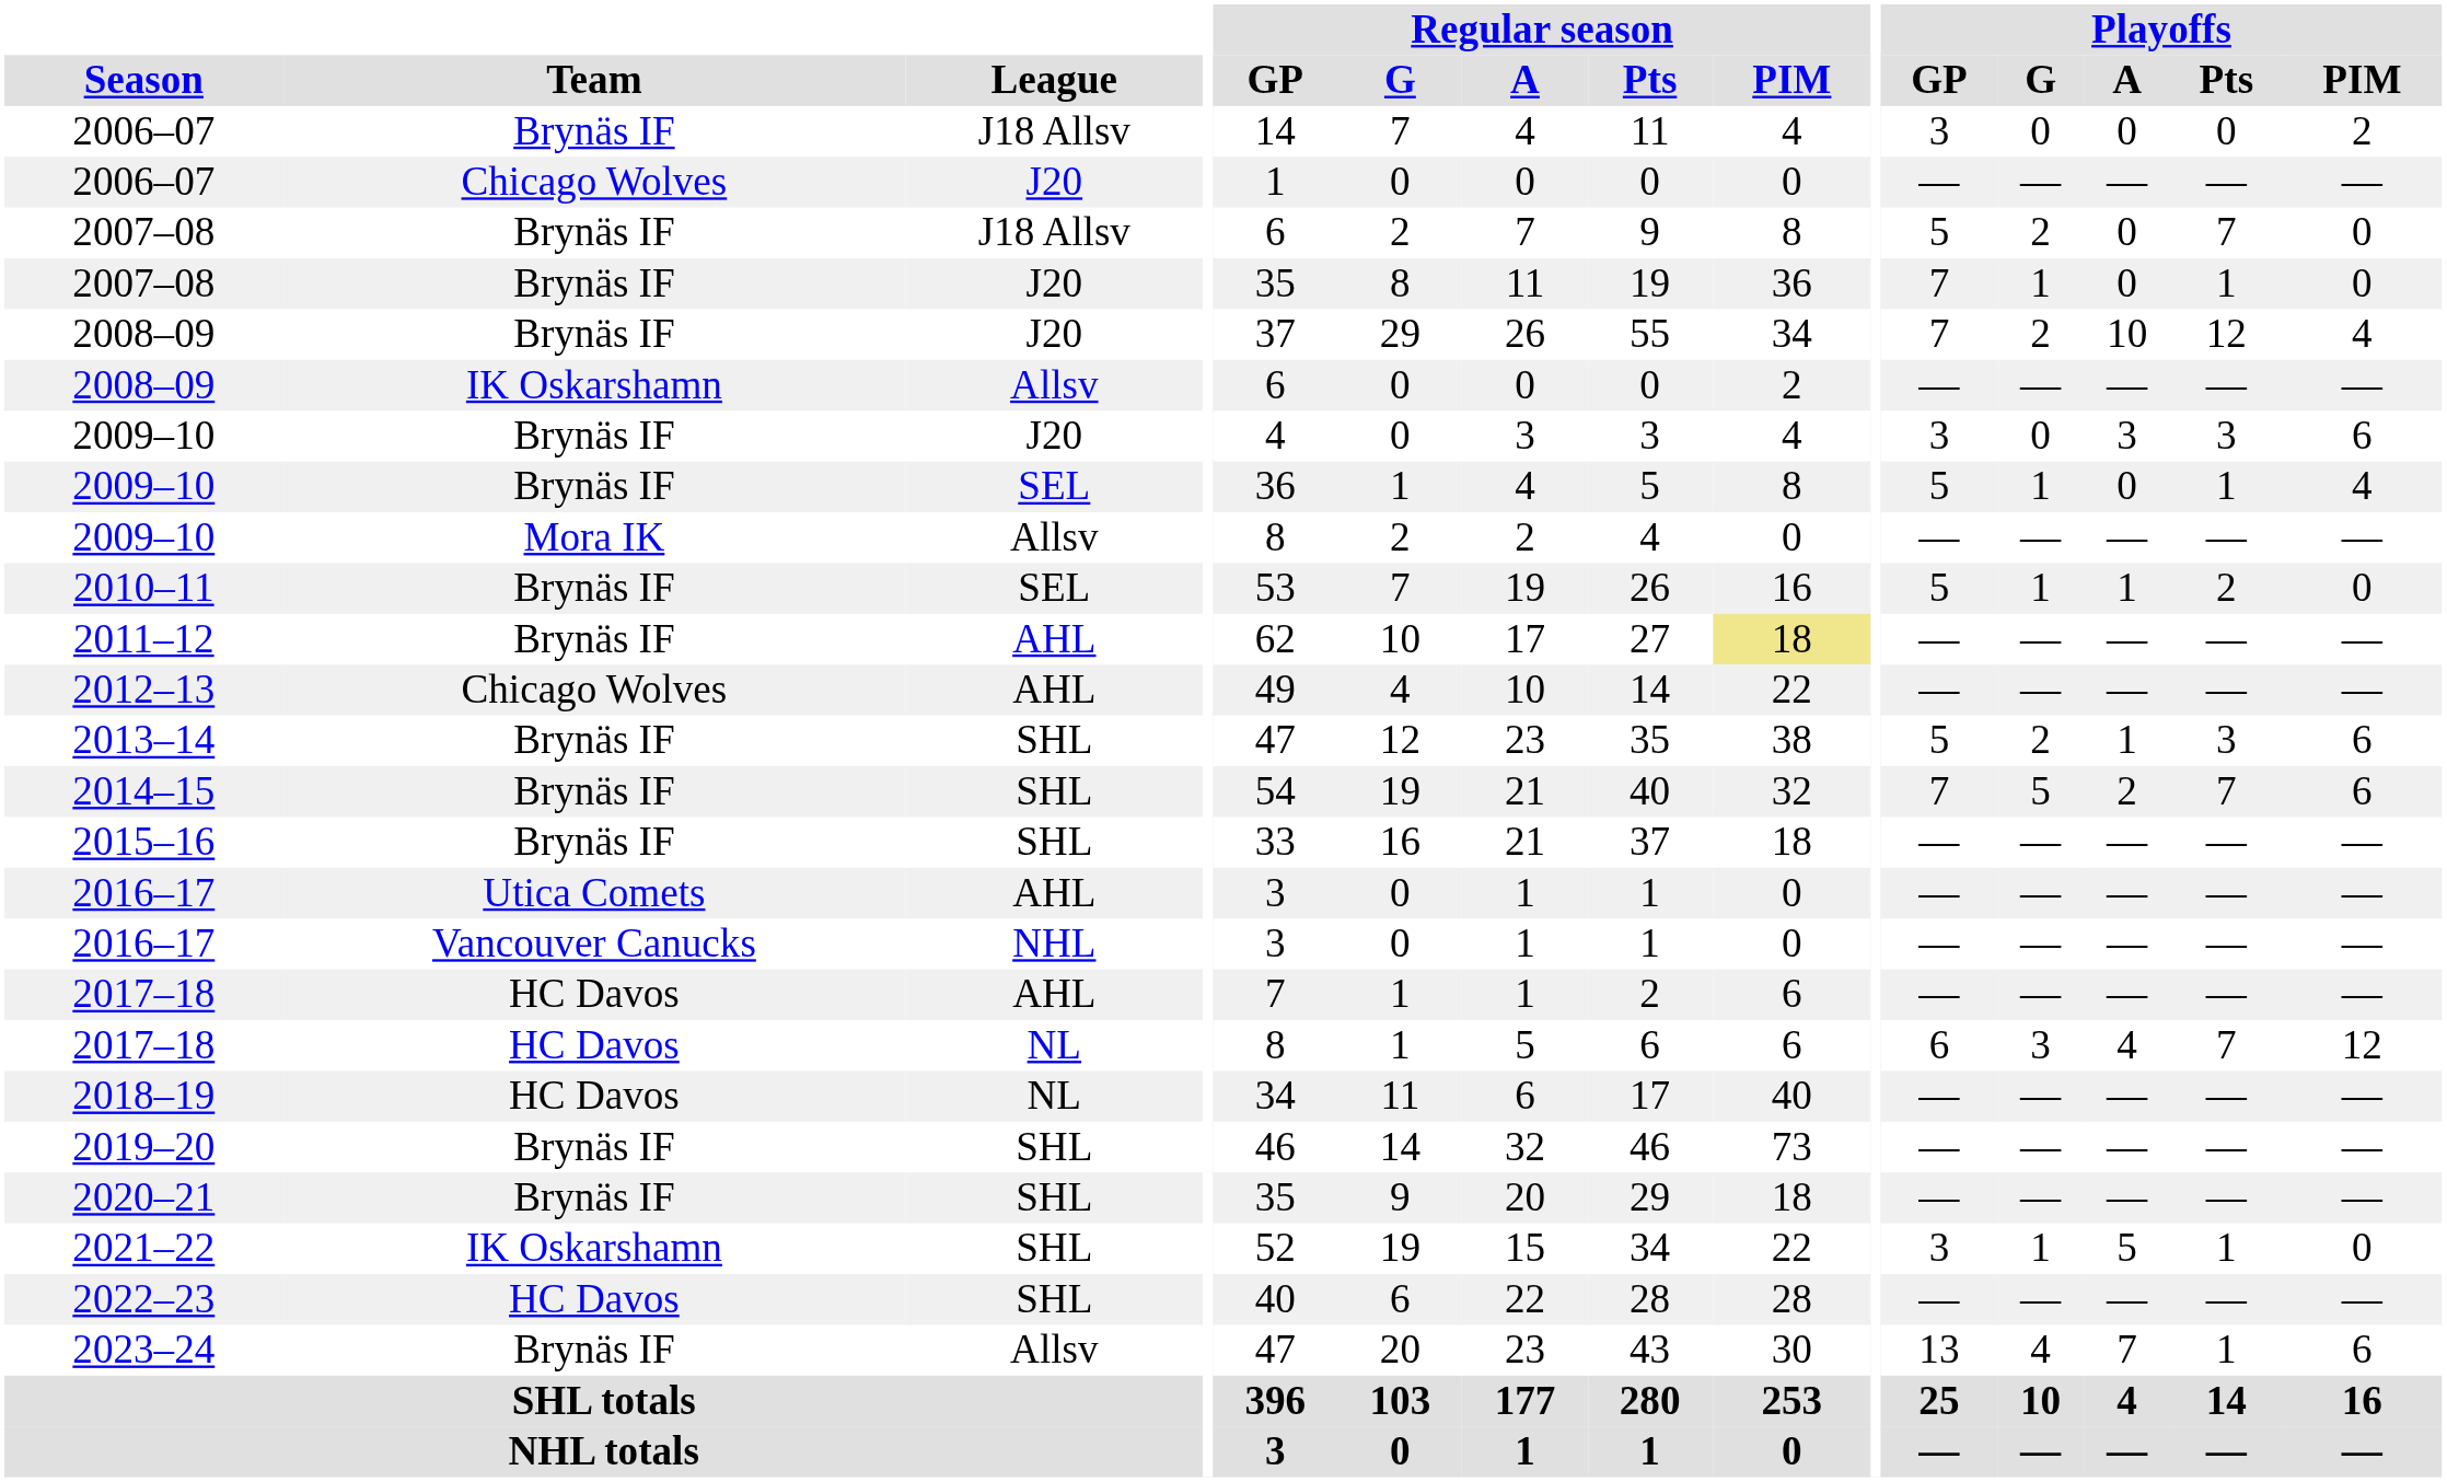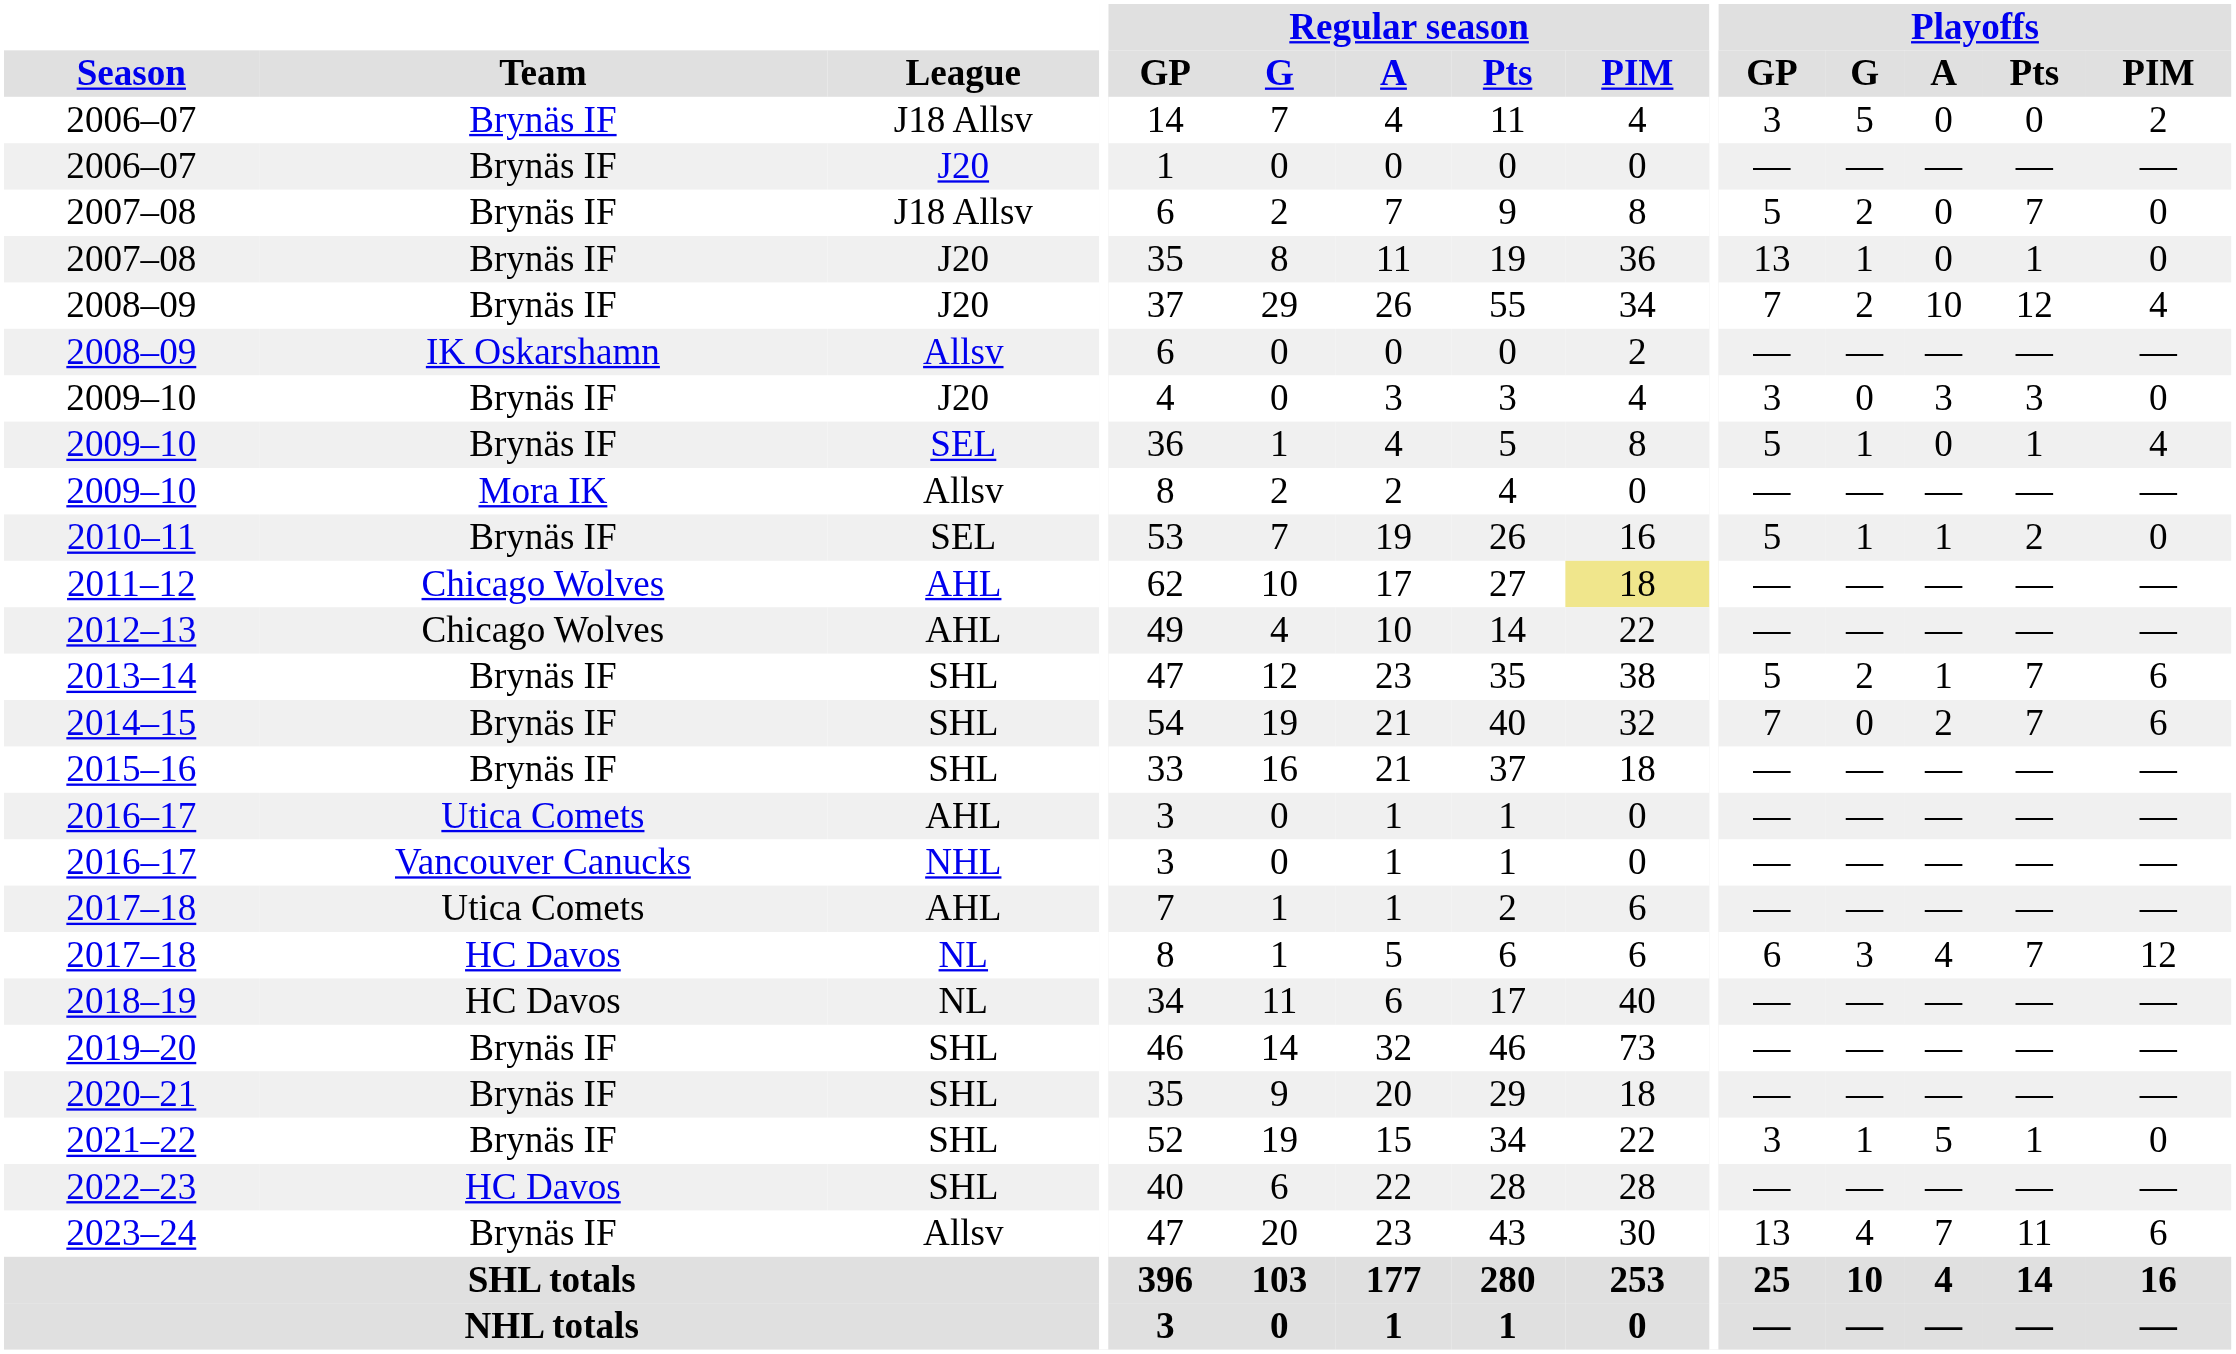2006–07 / J18 Allsv | Playoffs / G: 0 -> 5
2006–07 / J20 | Team: Chicago Wolves -> Brynäs IF
2007–08 / J20 | Playoffs / GP: 7 -> 13
2009–10 / J20 | Playoffs / PIM: 6 -> 0
2011–12 | Team: Brynäs IF -> Chicago Wolves
2013–14 | Playoffs / Pts: 3 -> 7
2014–15 | Playoffs / G: 5 -> 0
2017–18 / AHL | Team: HC Davos -> Utica Comets
2021–22 | Team: IK Oskarshamn -> Brynäs IF
2023–24 | Playoffs / Pts: 1 -> 11
